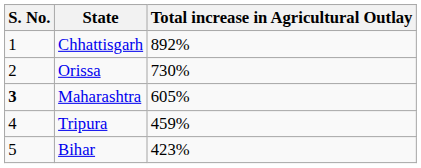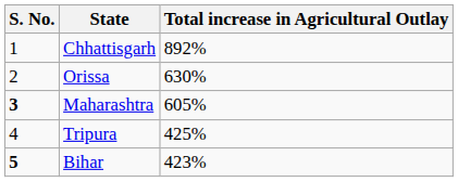Orissa | Total increase in Agricultural Outlay: 730% -> 630%
Tripura | Total increase in Agricultural Outlay: 459% -> 425%
Bihar | S. No.: normal -> bold
